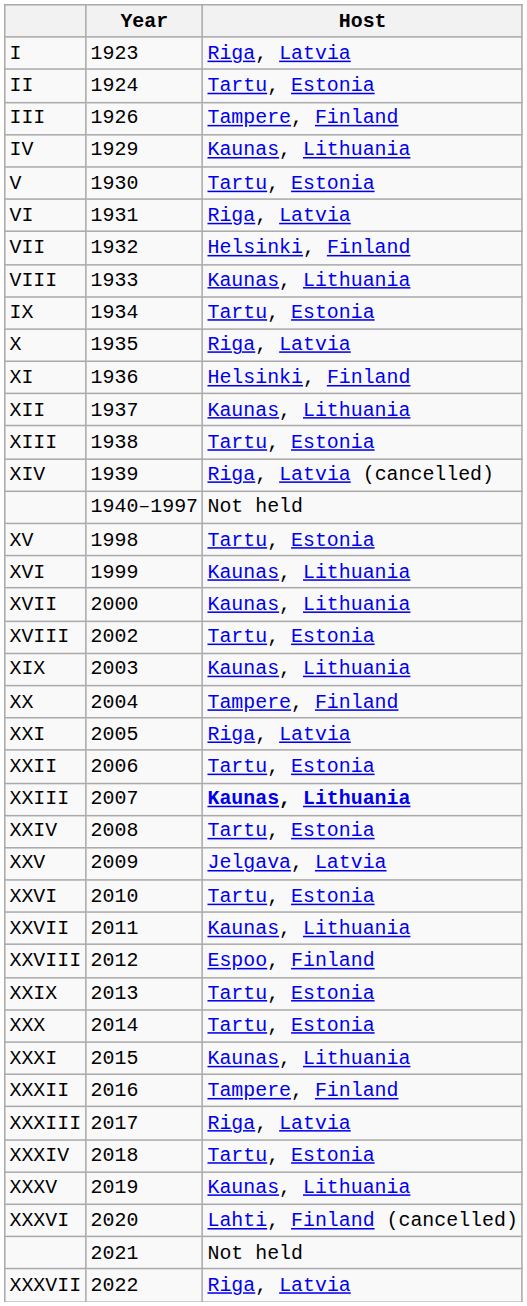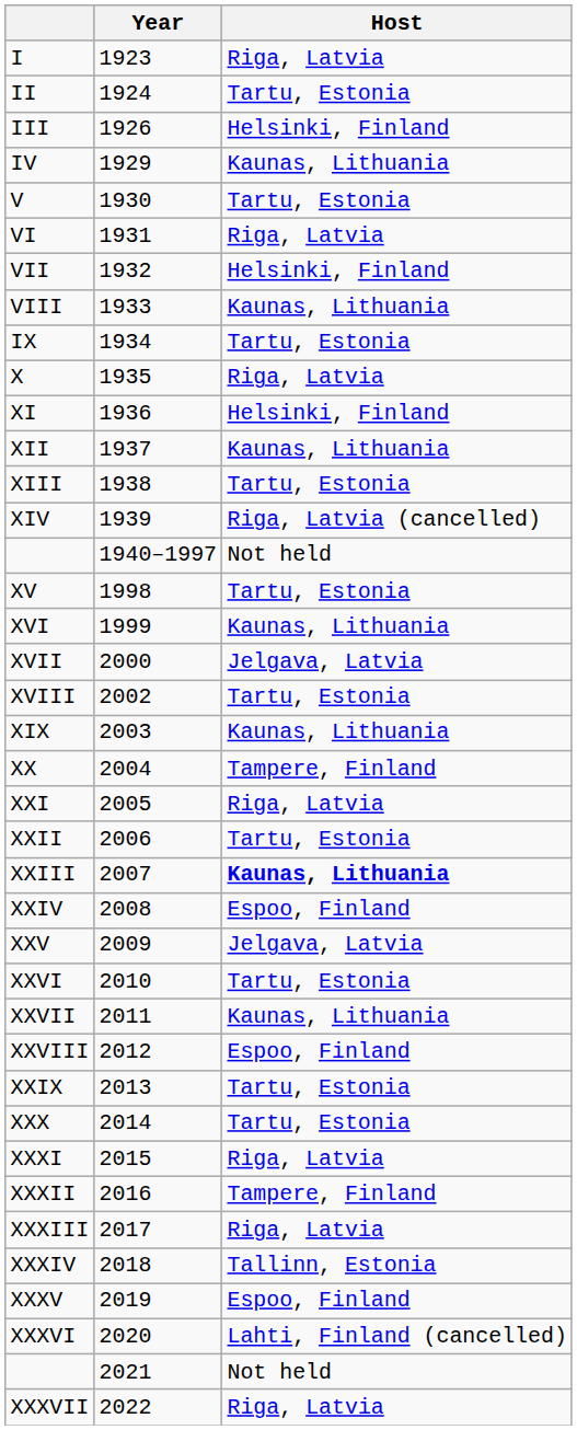III | Host: Tampere, Finland -> Helsinki, Finland
XVII | Host: Kaunas, Lithuania -> Jelgava, Latvia
XXIV | Host: Tartu, Estonia -> Espoo, Finland
XXXI | Host: Kaunas, Lithuania -> Riga, Latvia
XXXIV | Host: Tartu, Estonia -> Tallinn, Estonia
XXXV | Host: Kaunas, Lithuania -> Espoo, Finland
